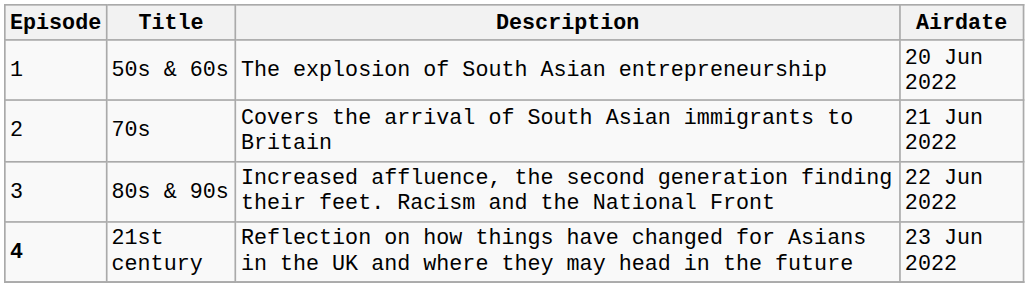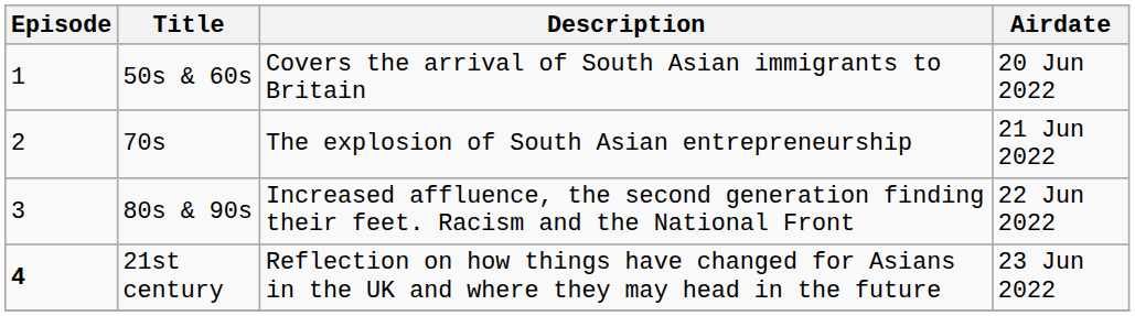50s & 60s | Description: The explosion of South Asian entrepreneurship -> Covers the arrival of South Asian immigrants to Britain
70s | Description: Covers the arrival of South Asian immigrants to Britain -> The explosion of South Asian entrepreneurship
